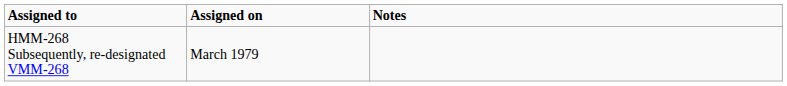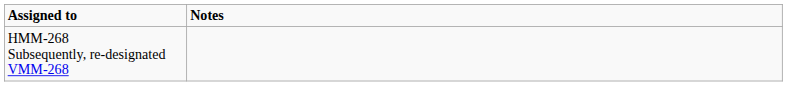- column: Assigned on | March 1979
